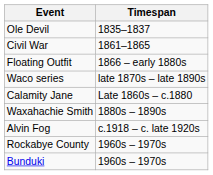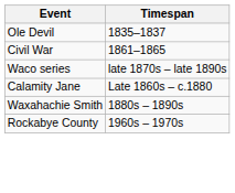- row: Floating Outfit | 1866 – early 1880s
- row: Alvin Fog | c.1918 – c. late 1920s
- row: Bunduki | 1960s – 1970s
